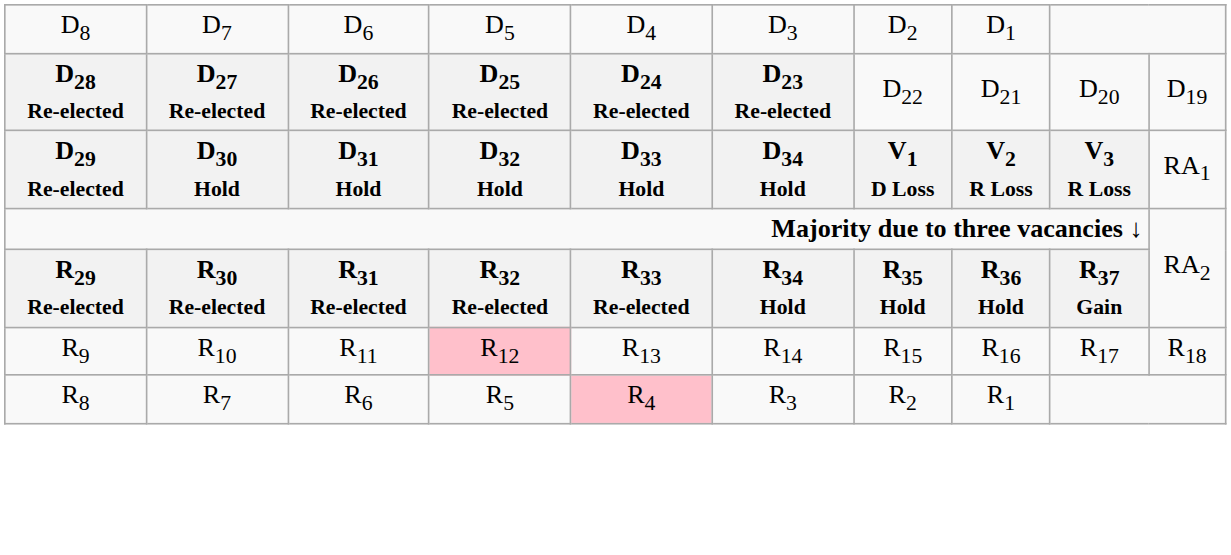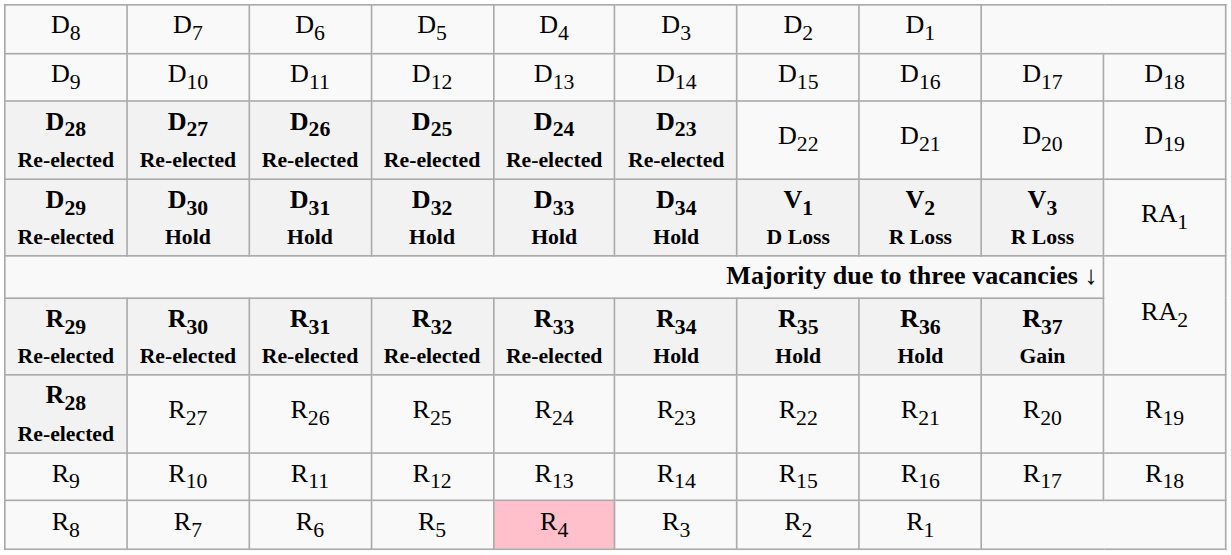+ row: D9 | D10 | D11 | D12 | D13 | D14 | D15 | D16 | D17 | D18
+ row: R28 Re-elected | R27 | R26 | R25 | R24 | R23 | R22 | R21 | R20 | R19
R9 | column 4: pink background -> no background
